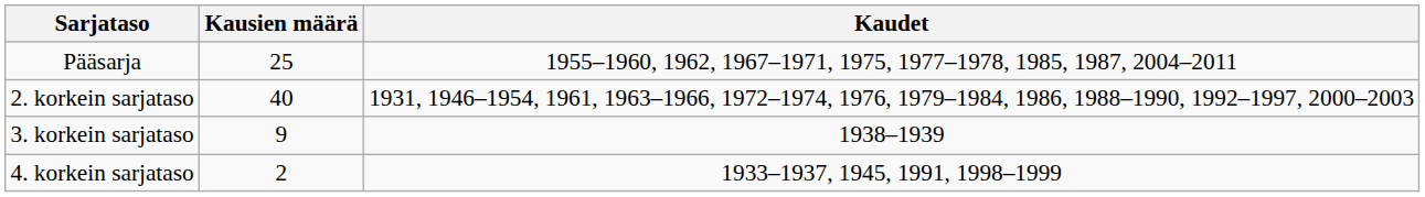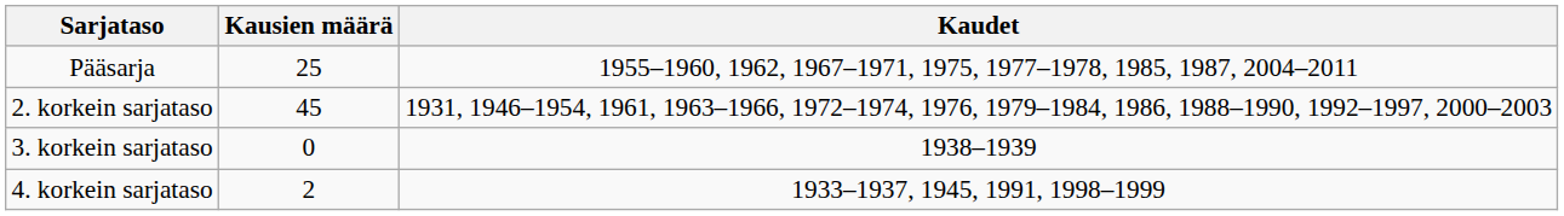2. korkein sarjataso | Kausien määrä: 40 -> 45
3. korkein sarjataso | Kausien määrä: 9 -> 0
